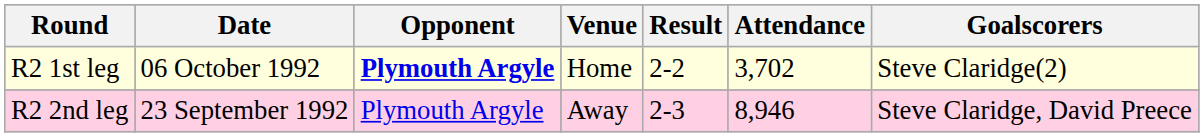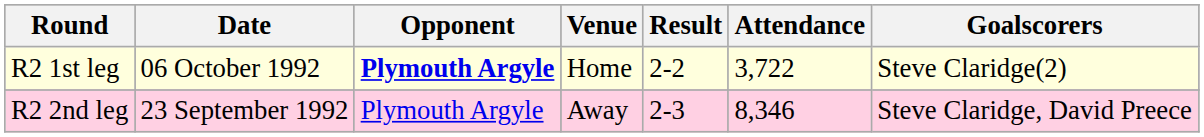R2 1st leg | Attendance: 3,702 -> 3,722
R2 2nd leg | Attendance: 8,946 -> 8,346
